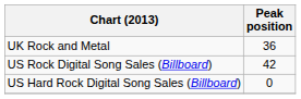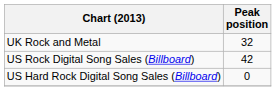UK Rock and Metal | Peak position: 36 -> 32
